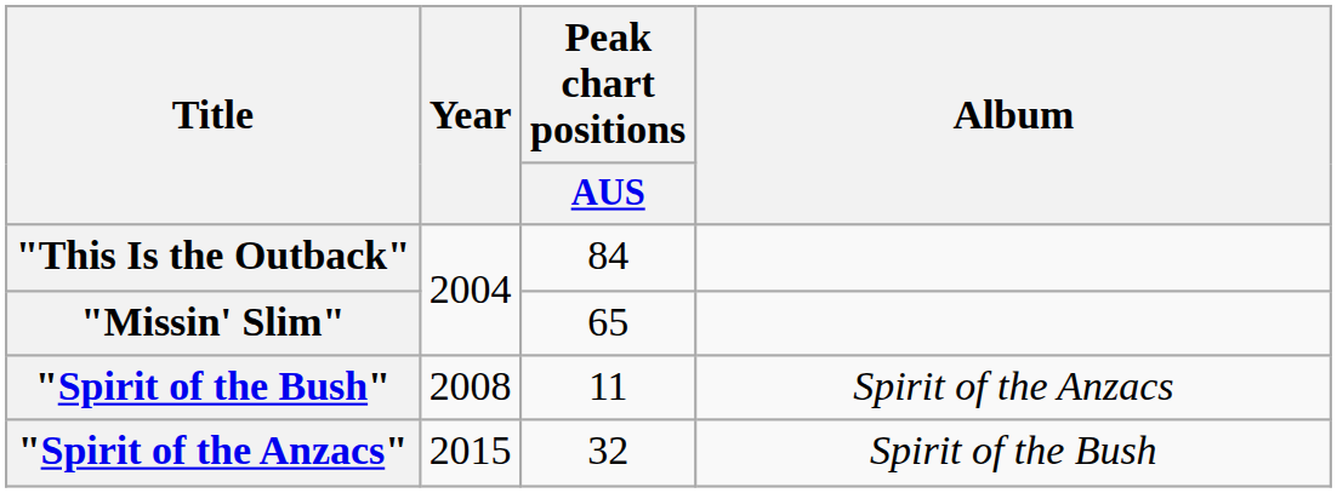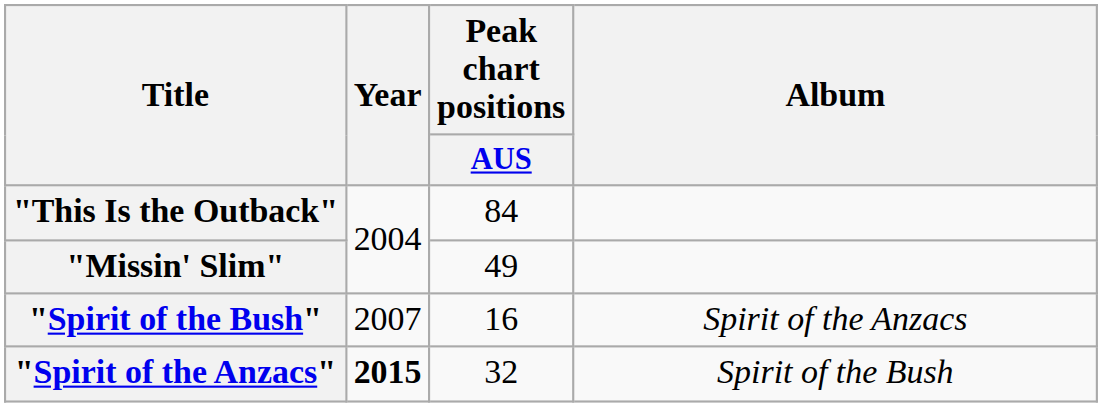"Missin' Slim" | Peak chart positions / AUS: 65 -> 49
"Spirit of the Bush" | Year: 2008 -> 2007
"Spirit of the Bush" | Peak chart positions / AUS: 11 -> 16
"Spirit of the Anzacs" | Year: normal -> bold
